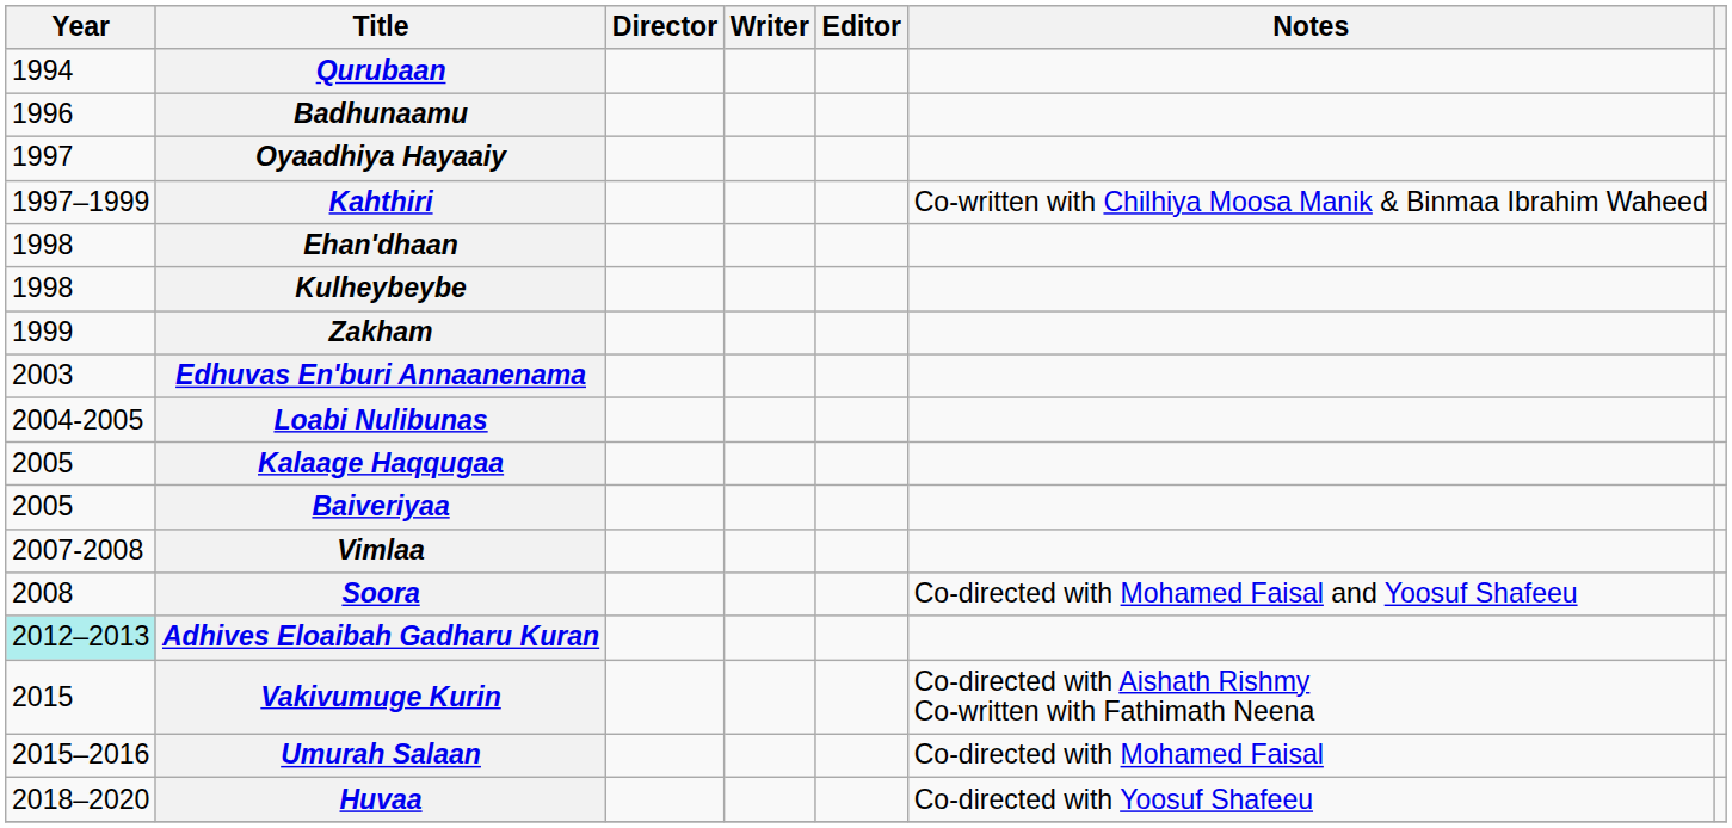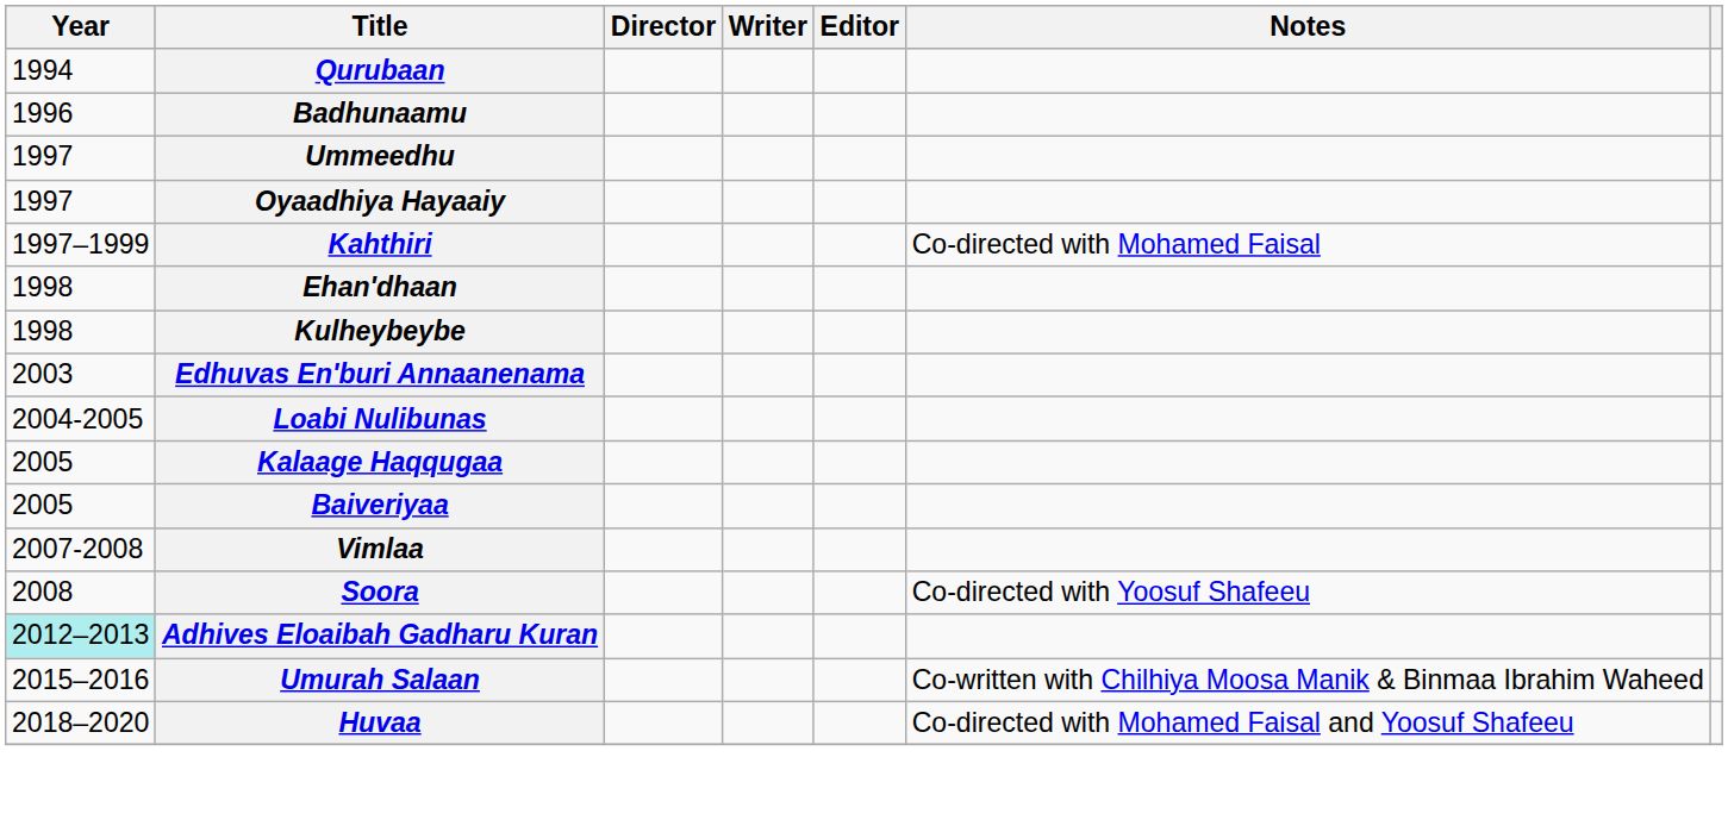+ row: 1997 | Ummeedhu
Kahthiri | Notes: Co-written with Chilhiya Moosa Manik & Binmaa Ibrahim Waheed -> Co-directed with Mohamed Faisal
- row: 1999 | Zakham
Soora | Notes: Co-directed with Mohamed Faisal and Yoosuf Shafeeu -> Co-directed with Yoosuf Shafeeu
- row: 2015 | Vakivumuge Kurin | Co-directed with Aishath Rishmy Co-written with Fathimath Neena
Umurah Salaan | Notes: Co-directed with Mohamed Faisal -> Co-written with Chilhiya Moosa Manik & Binmaa Ibrahim Waheed
Huvaa | Notes: Co-directed with Yoosuf Shafeeu -> Co-directed with Mohamed Faisal and Yoosuf Shafeeu
